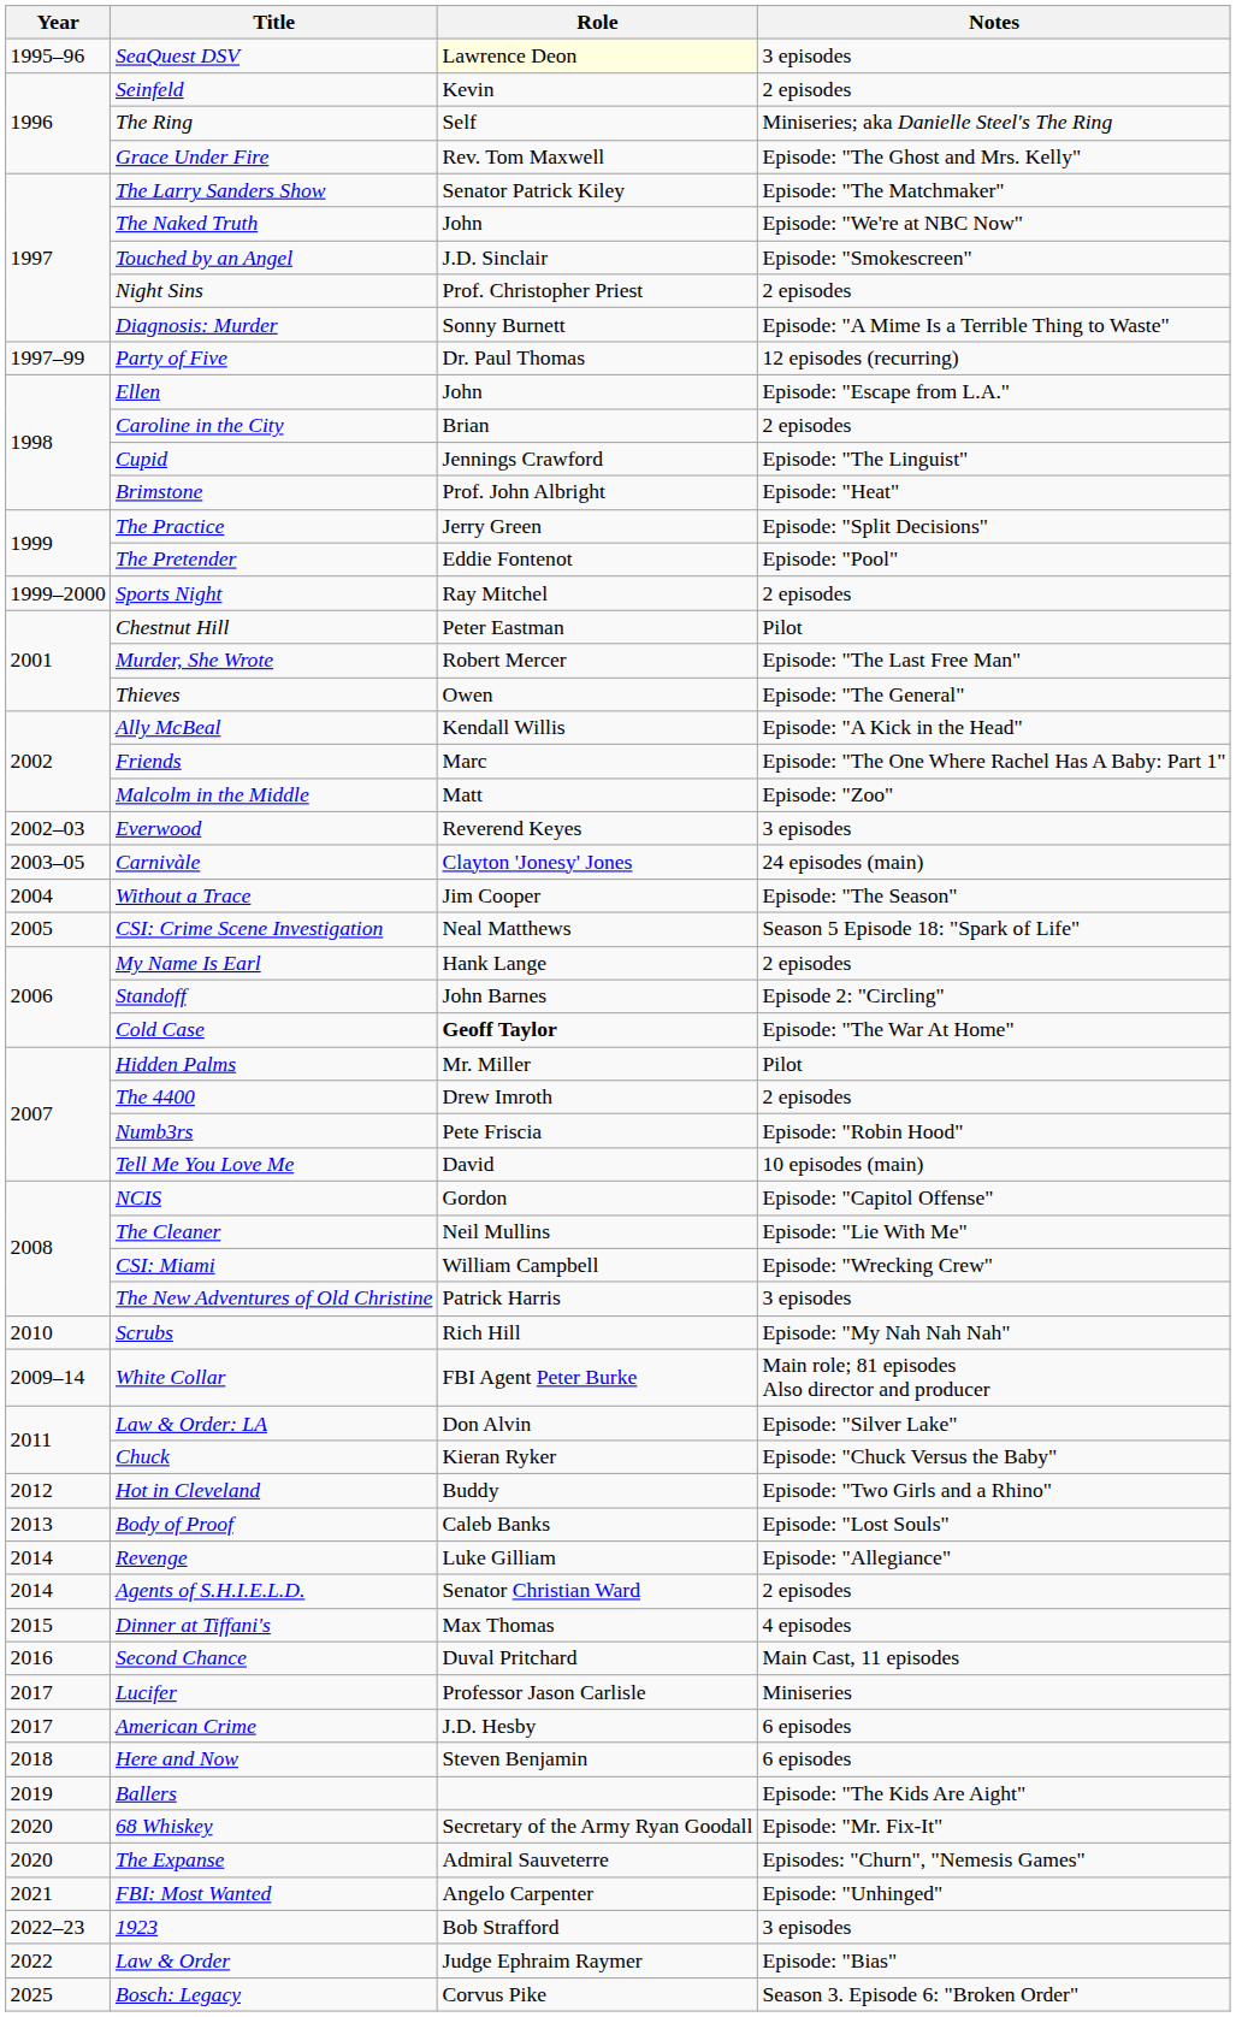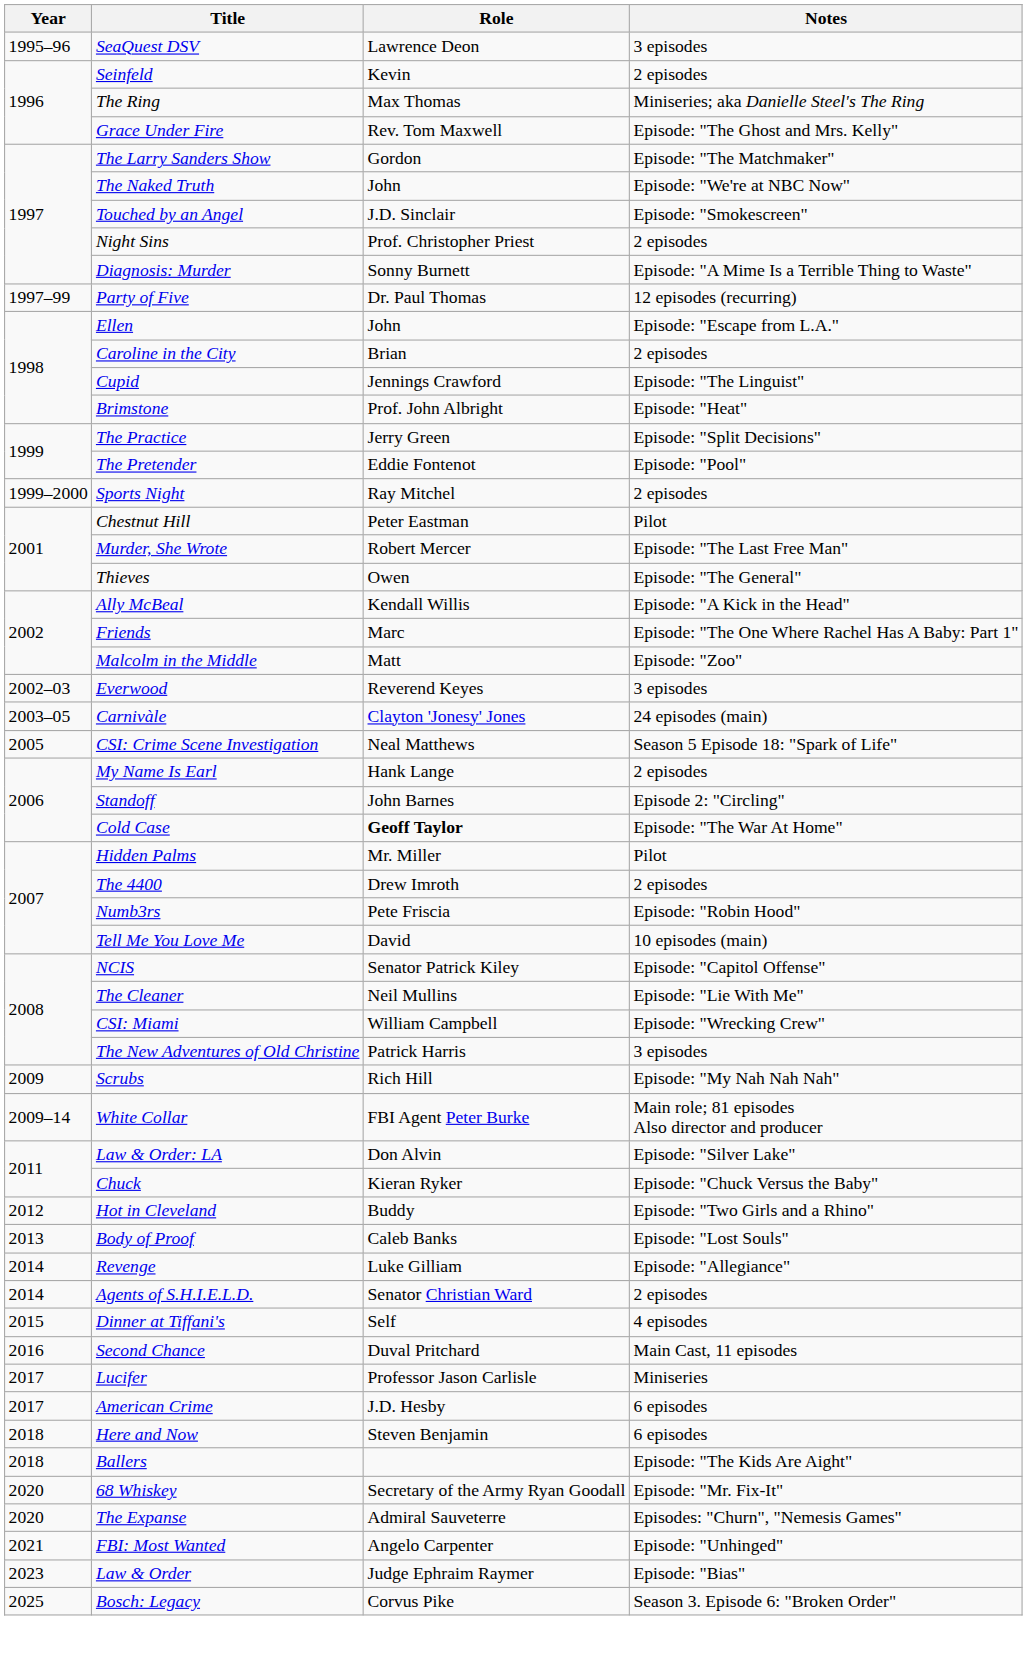SeaQuest DSV | Role: lightyellow background -> no background
The Ring | Role: Self -> Max Thomas
The Larry Sanders Show | Role: Senator Patrick Kiley -> Gordon
- row: 2004 | Without a Trace | Jim Cooper | Episode: "The Season"
NCIS | Role: Gordon -> Senator Patrick Kiley
Scrubs | Year: 2010 -> 2009
Dinner at Tiffani's | Role: Max Thomas -> Self
Ballers | Year: 2019 -> 2018
- row: 2022–23 | 1923 | Bob Strafford | 3 episodes
Law & Order | Year: 2022 -> 2023
